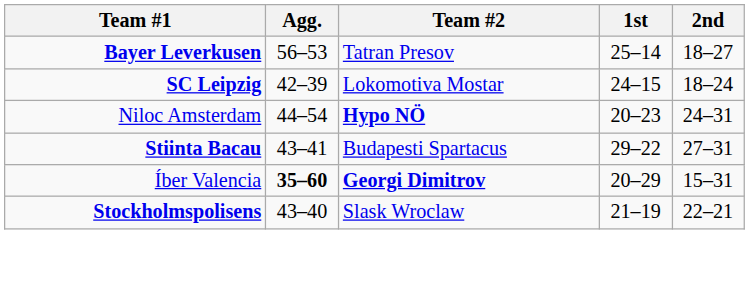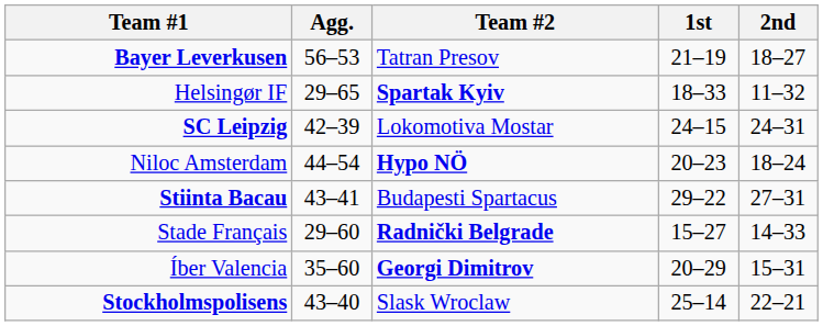Bayer Leverkusen | 1st: 25–14 -> 21–19
+ row: Helsingør IF | 29–65 | Spartak Kyiv | 18–33 | 11–32
SC Leipzig | 2nd: 18–24 -> 24–31
Niloc Amsterdam | 2nd: 24–31 -> 18–24
+ row: Stade Français | 29–60 | Radnički Belgrade | 15–27 | 14–33
Íber Valencia | Agg.: bold -> normal
Stockholmspolisens | 1st: 21–19 -> 25–14
